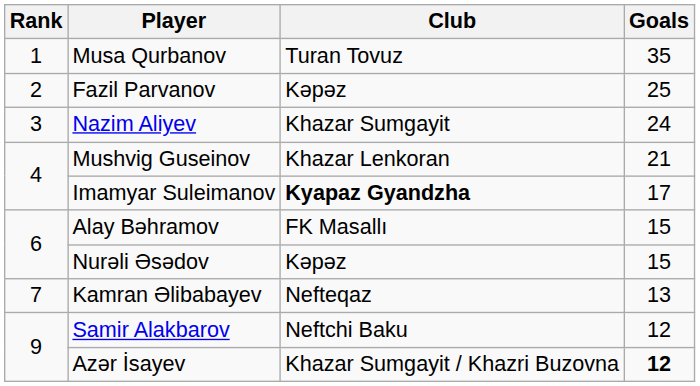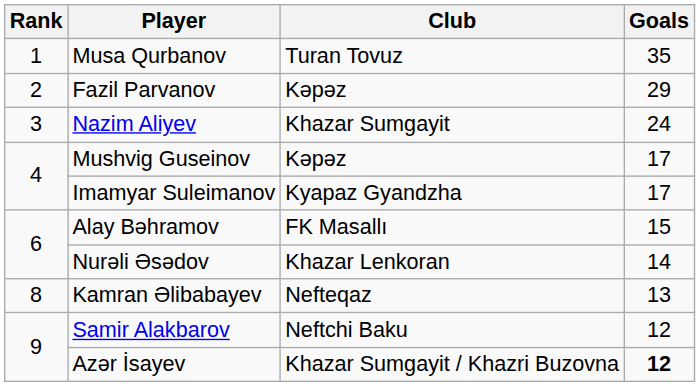Fazil Parvanov | Goals: 25 -> 29
Mushvig Guseinov | Club: Khazar Lenkoran -> Kəpəz
Mushvig Guseinov | Goals: 21 -> 17
Imamyar Suleimanov | Club: bold -> normal
Nurəli Əsədov | Club: Kəpəz -> Khazar Lenkoran
Nurəli Əsədov | Goals: 15 -> 14
Kamran Əlibabayev | Rank: 7 -> 8
